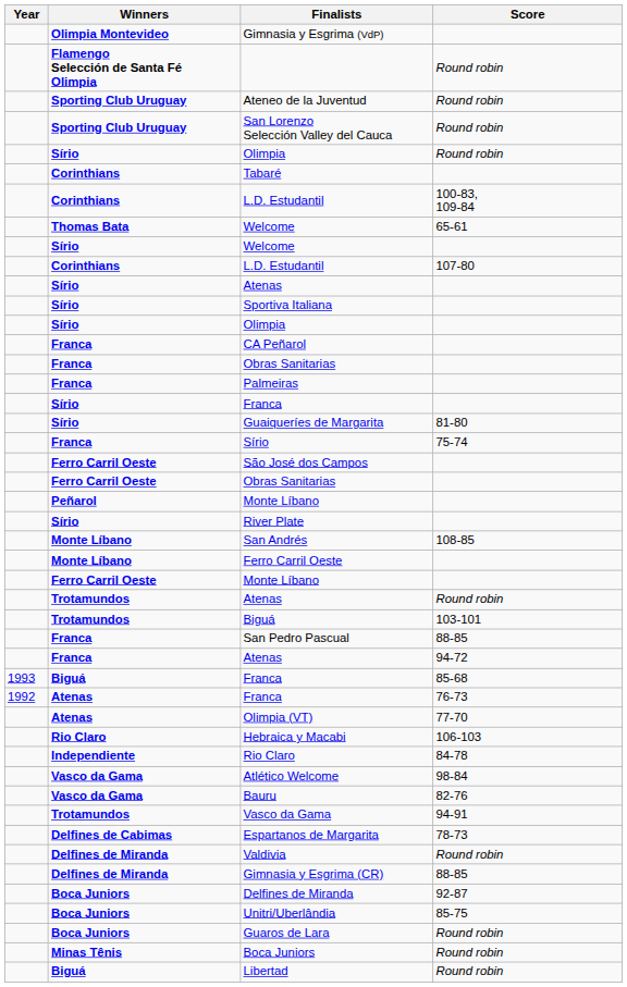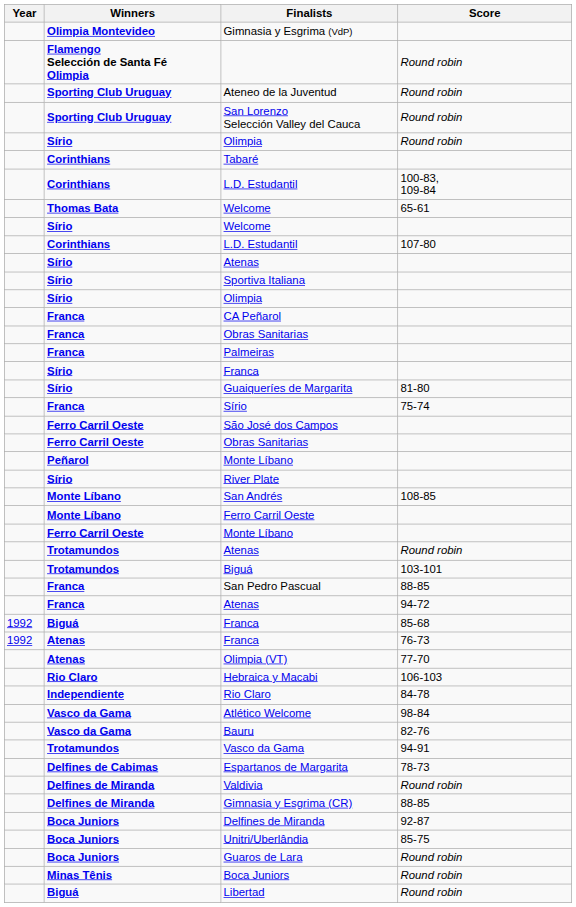Franca / 85-68 | Year: 1993 -> 1992
